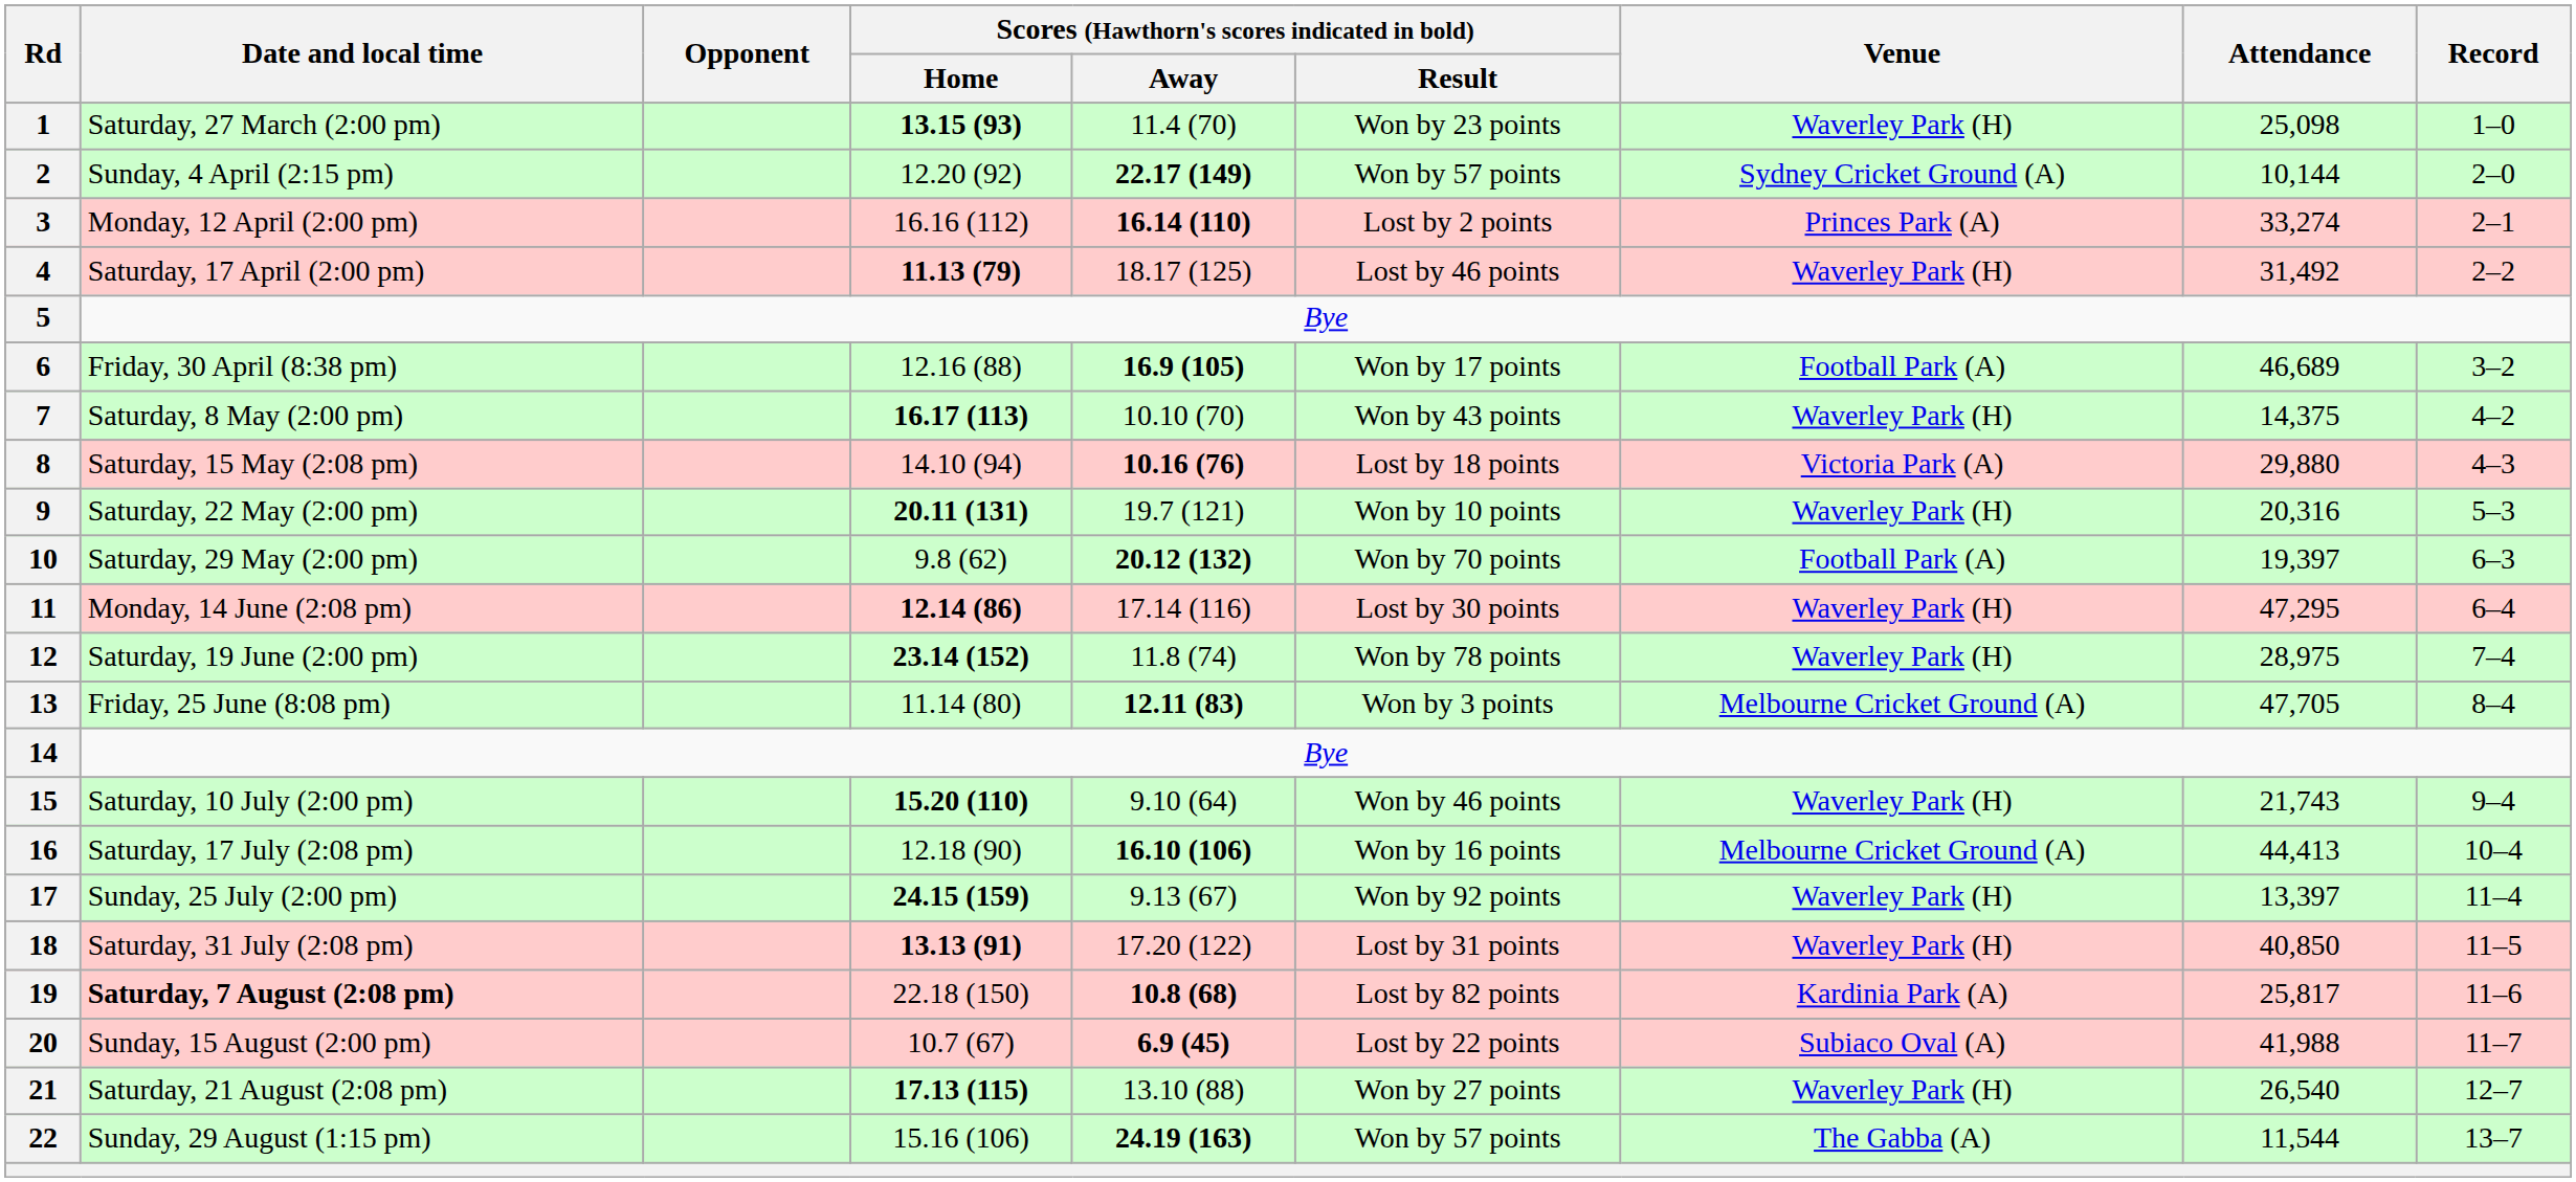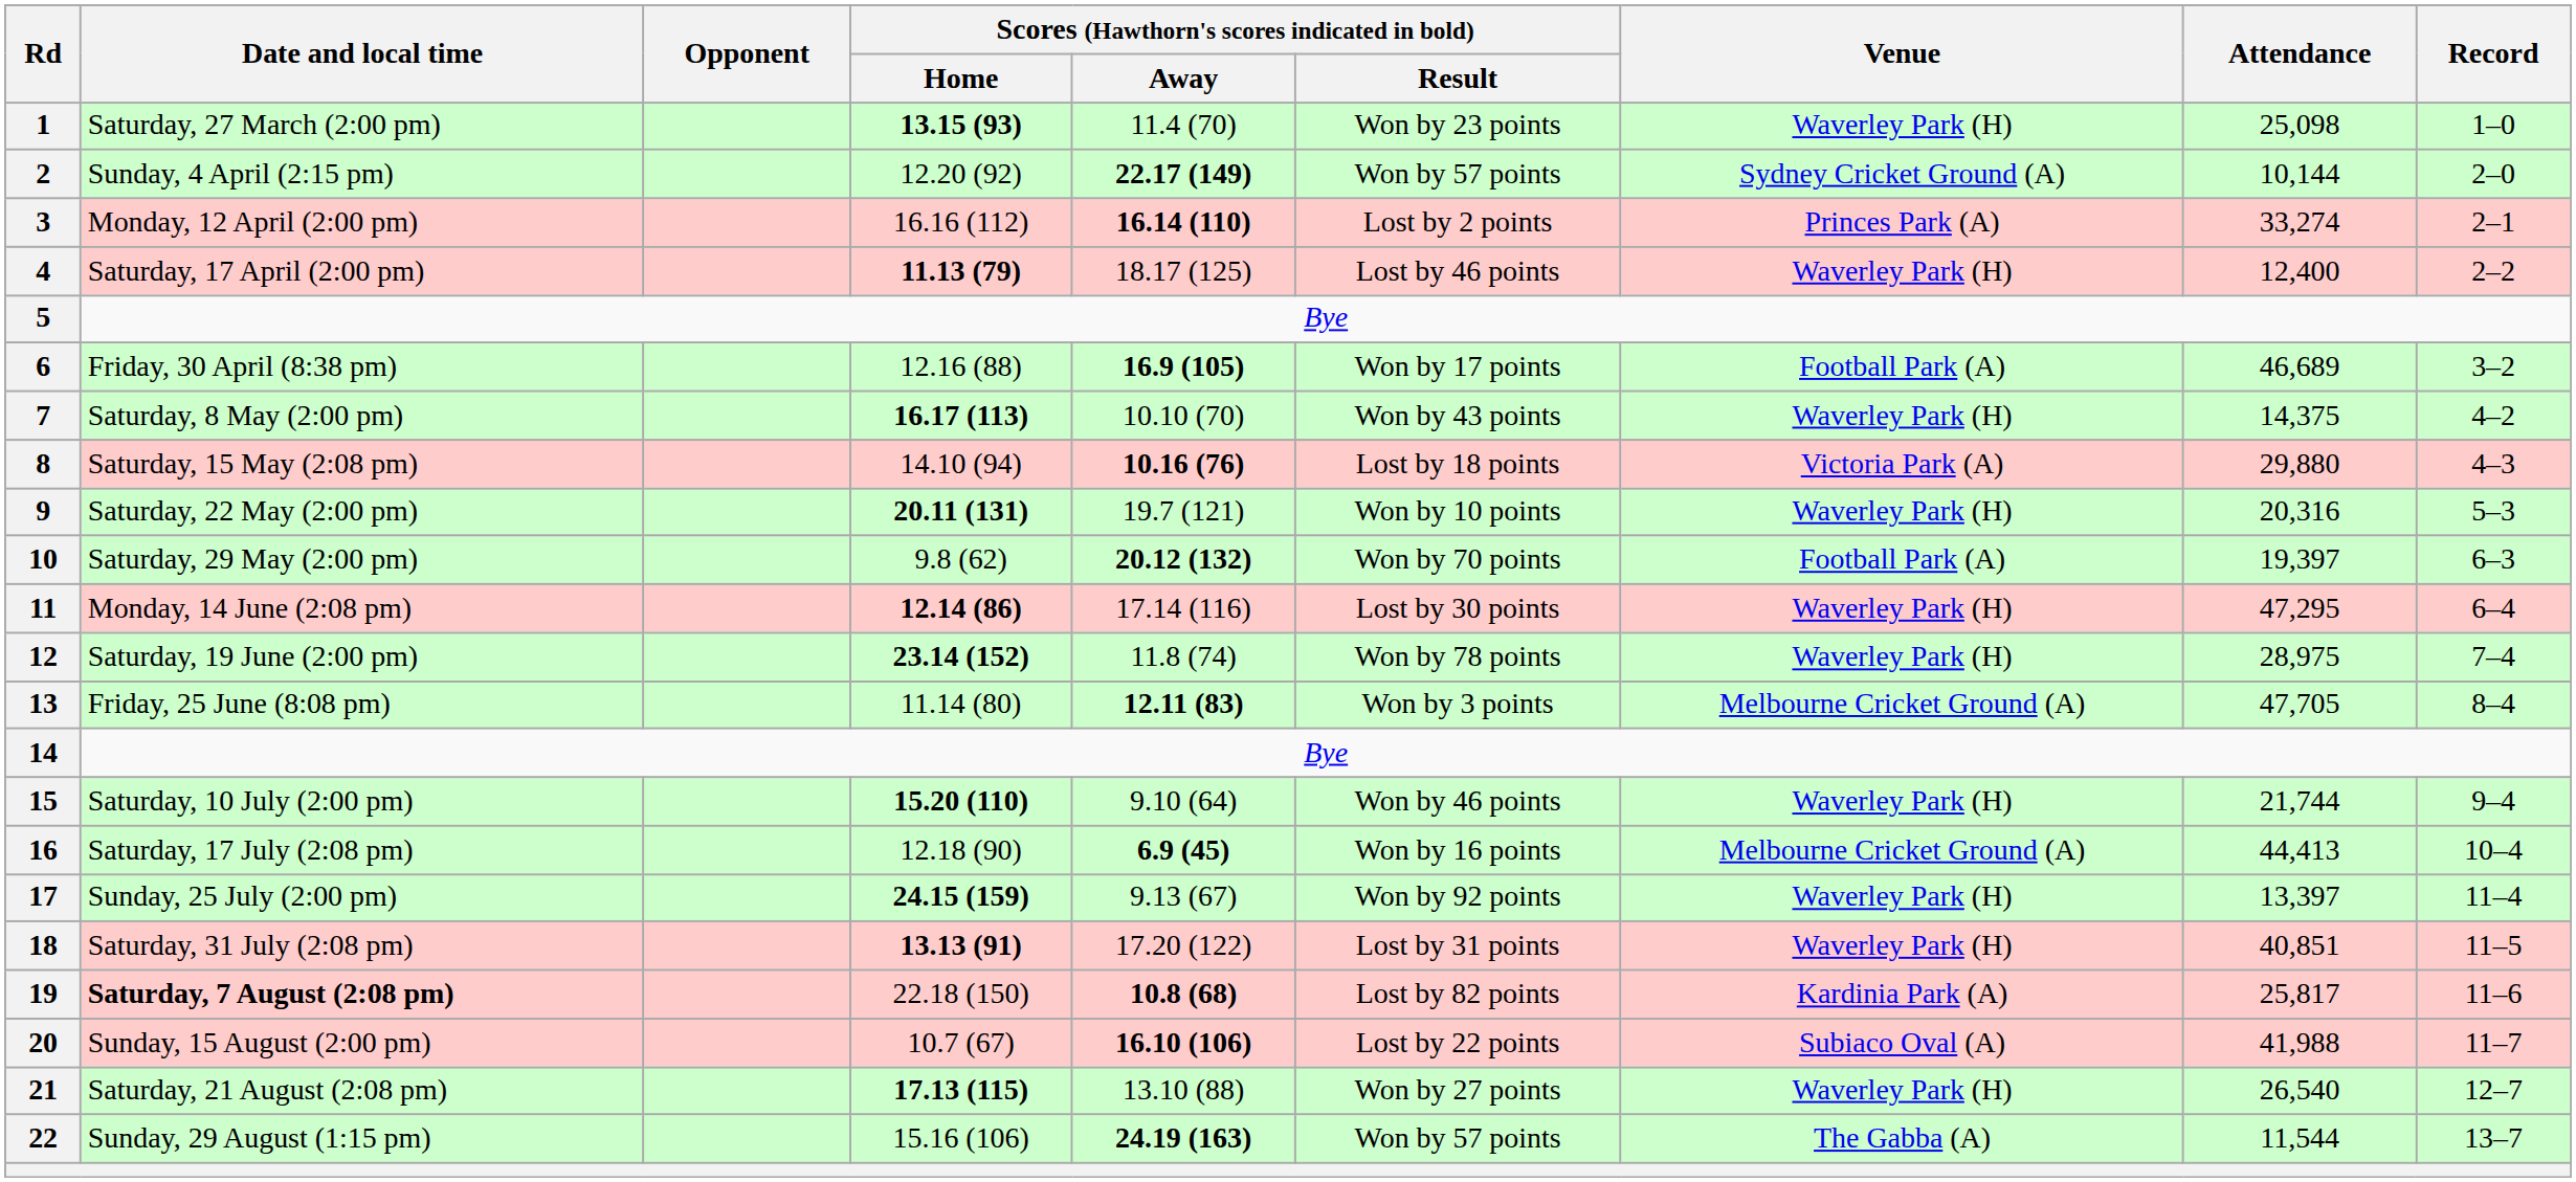4 | Attendance: 31,492 -> 12,400
15 | Attendance: 21,743 -> 21,744
16 | Scores (Hawthorn's scores indicated in bold) / Away: 16.10 (106) -> 6.9 (45)
18 | Attendance: 40,850 -> 40,851
20 | Scores (Hawthorn's scores indicated in bold) / Away: 6.9 (45) -> 16.10 (106)
